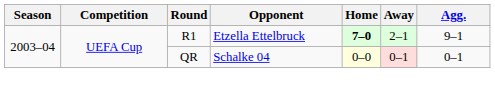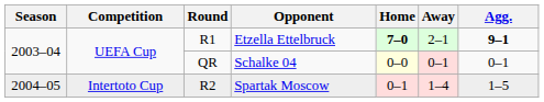Etzella Ettelbruck | Agg.: normal -> bold
+ row: 2004–05 | Intertoto Cup | R2 | Spartak Moscow | 0–1 | 1–4 | 1–5
